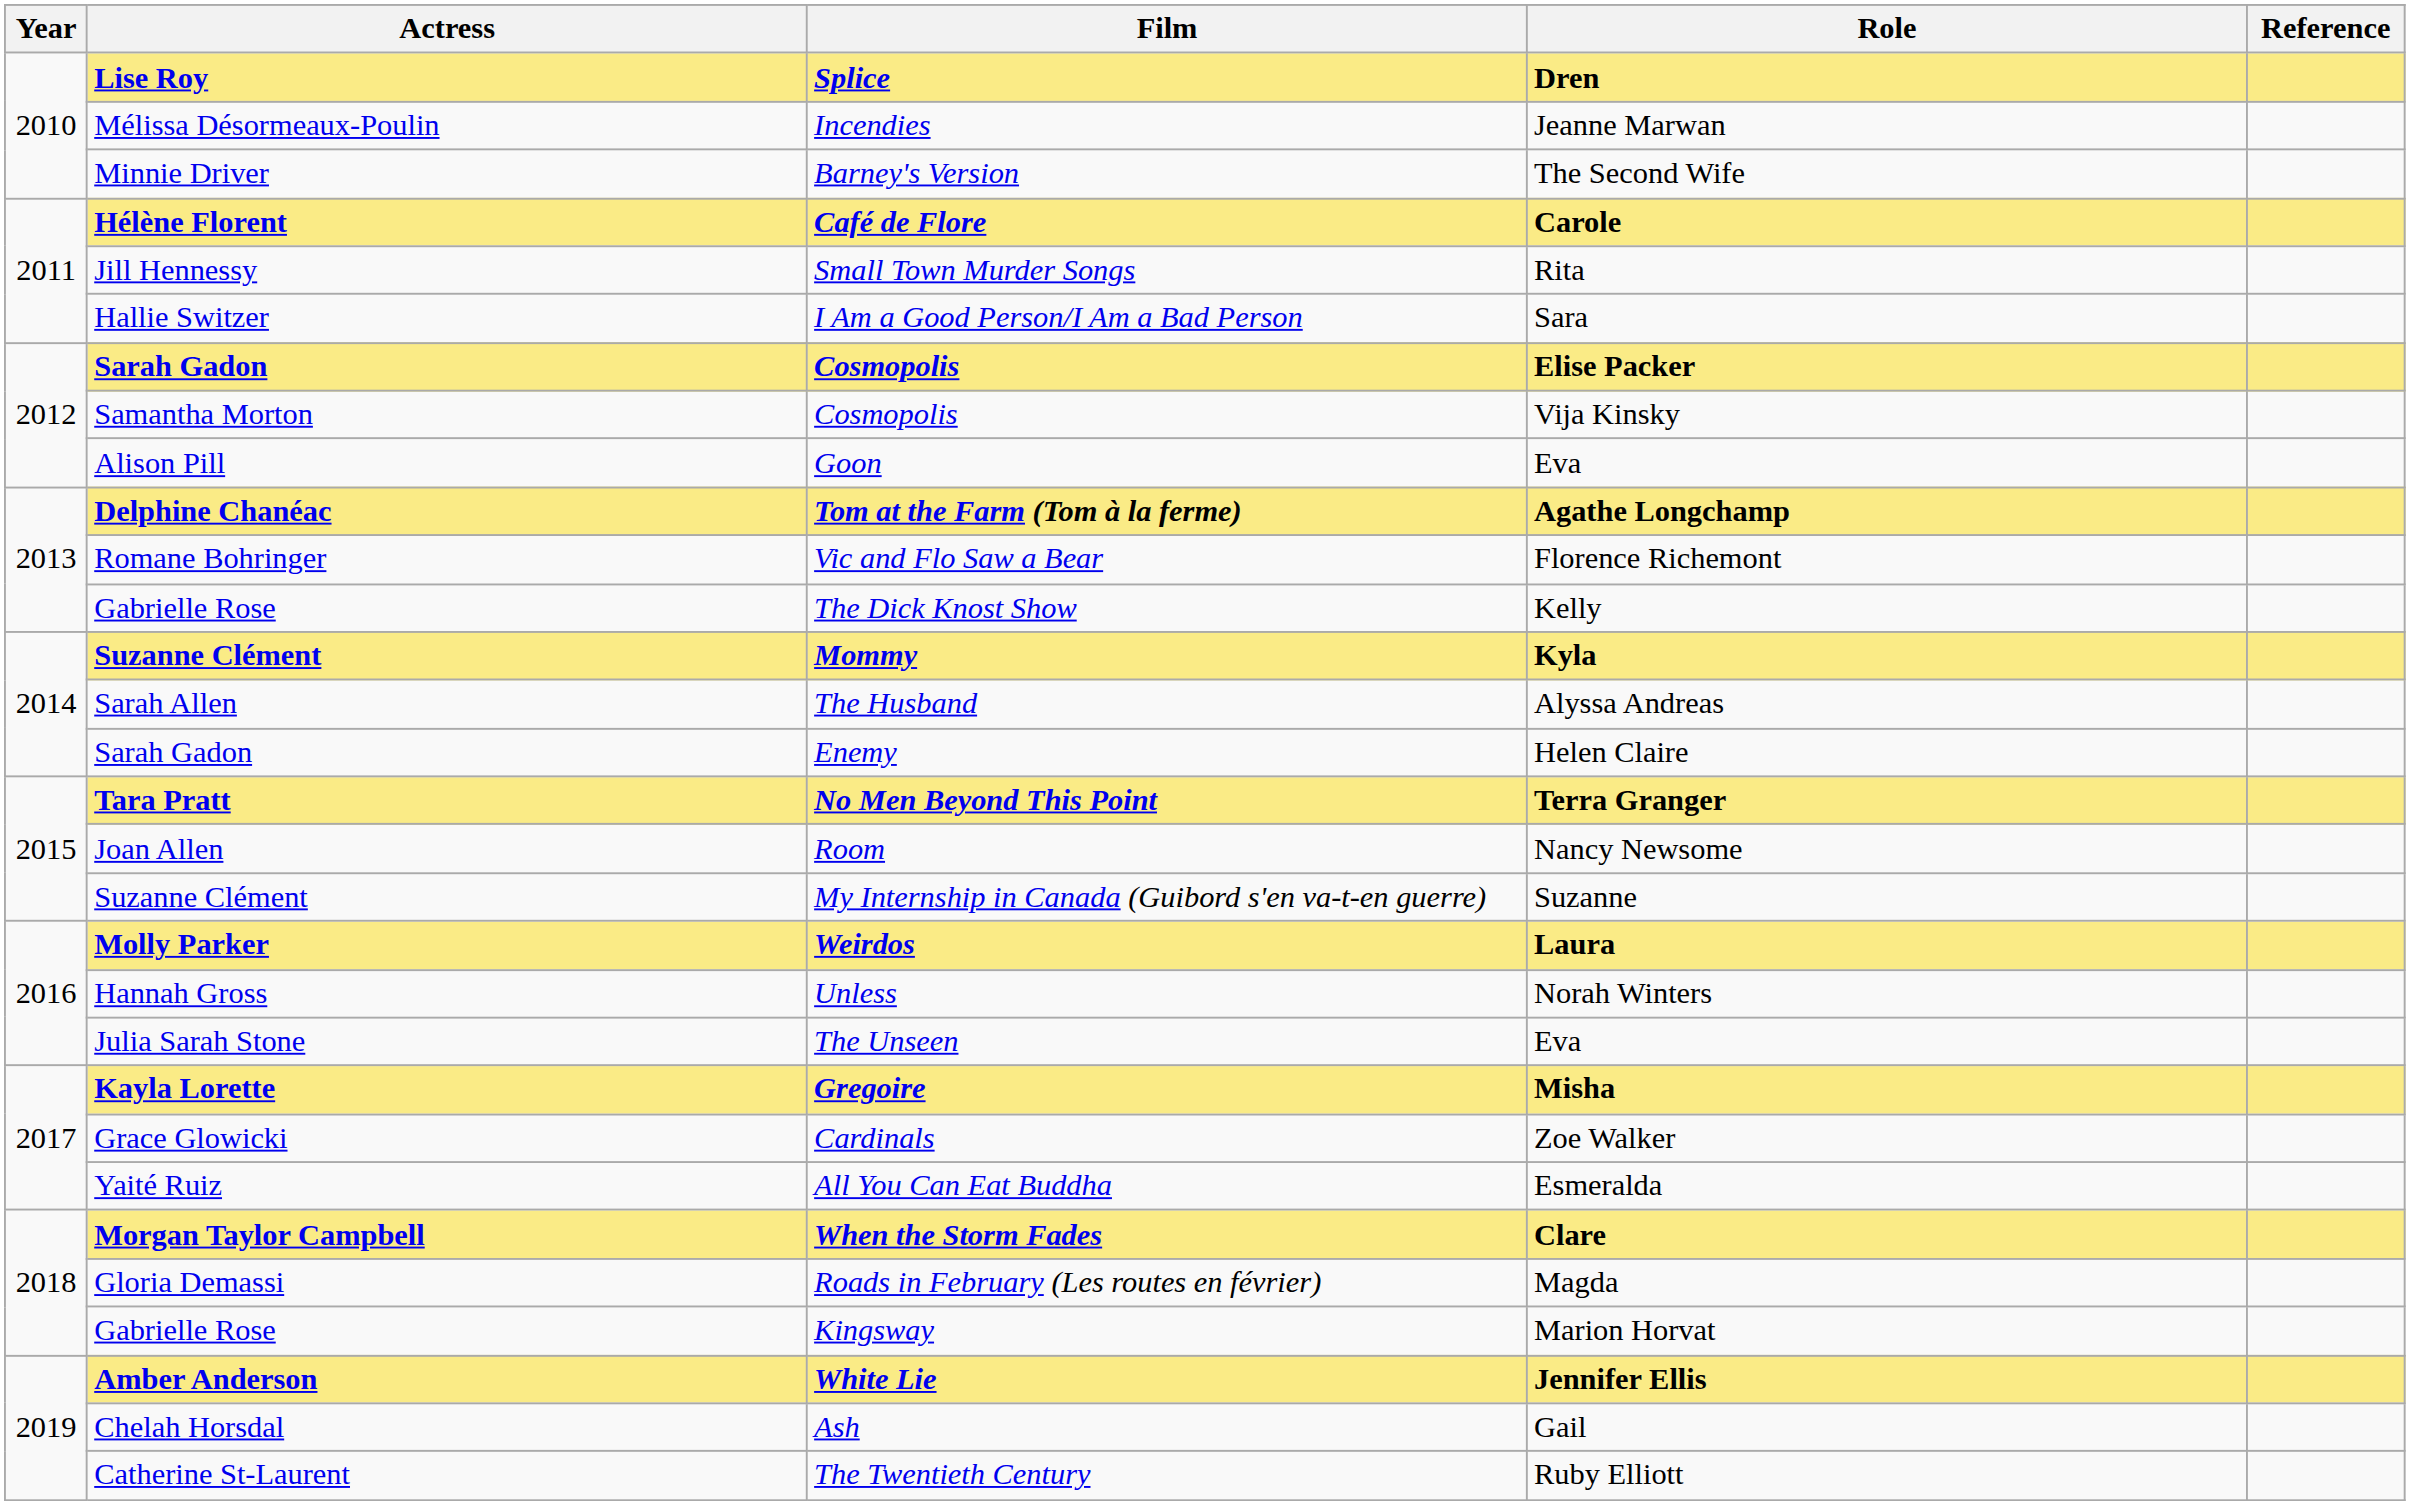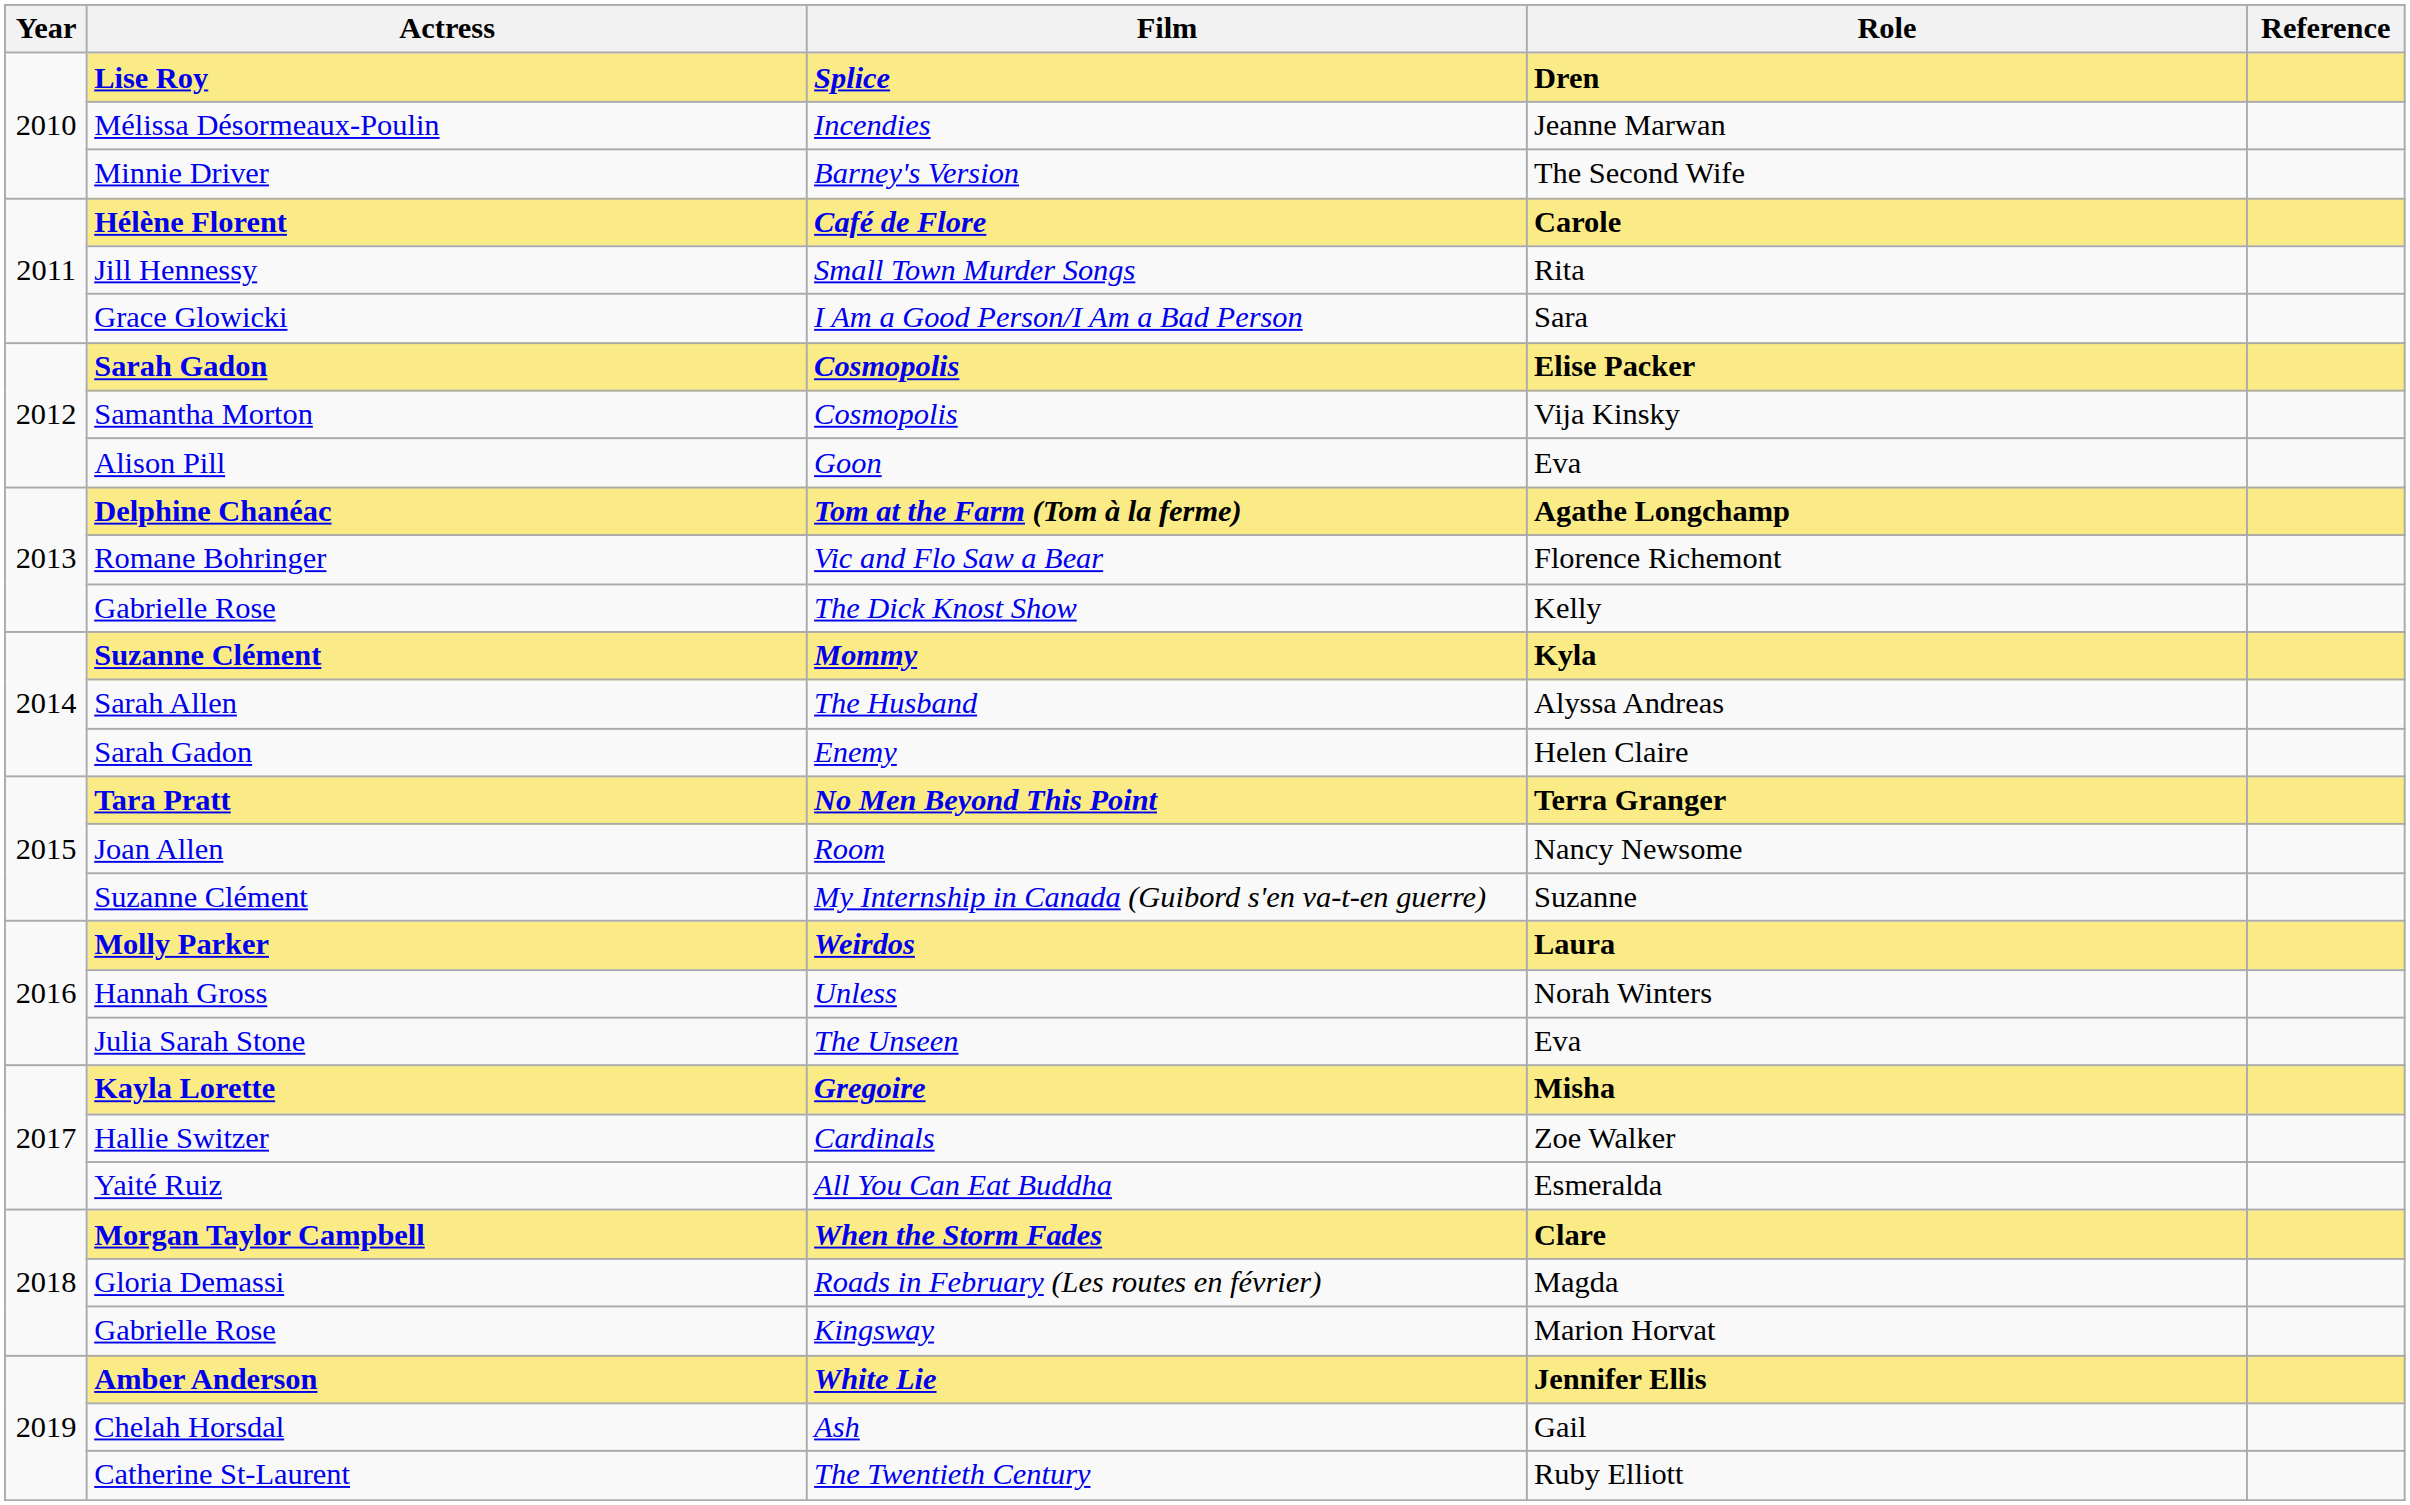I Am a Good Person/I Am a Bad Person | Actress: Hallie Switzer -> Grace Glowicki
Cardinals | Actress: Grace Glowicki -> Hallie Switzer
